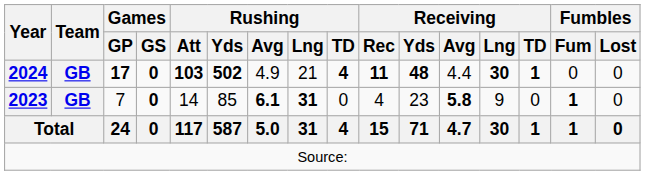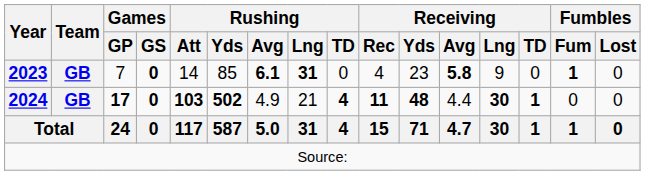rows swapped: 2023 <-> 2024
